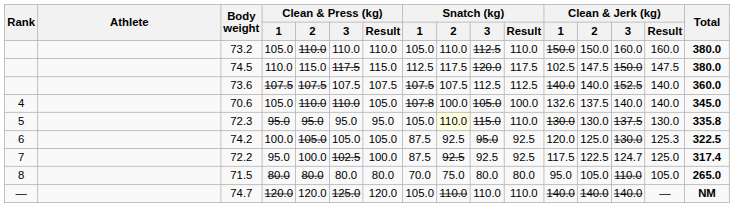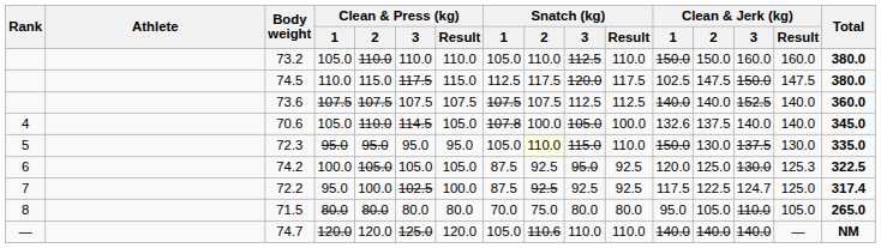70.6 | Clean & Press (kg) / 3: 110.0 -> 114.5
72.3 | Clean & Jerk (kg) / 1: 130.0 -> 150.0
72.3 | Total: 335.8 -> 335.0
74.7 | Snatch (kg) / 2: 110.0 -> 110.6
